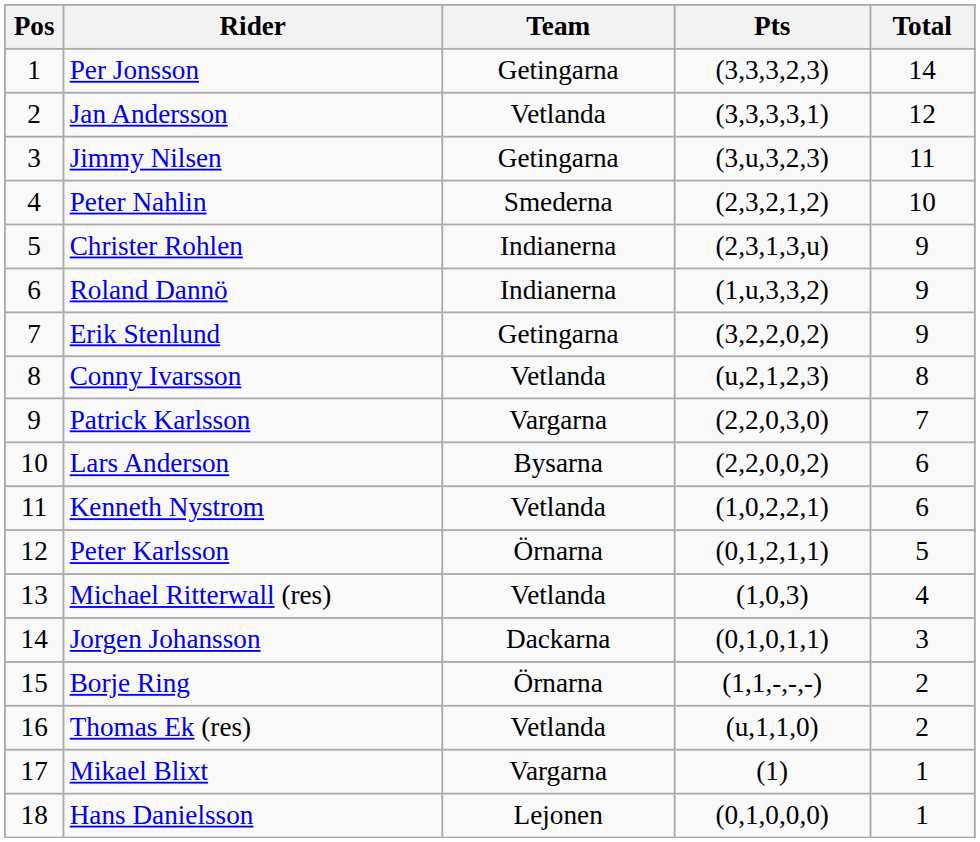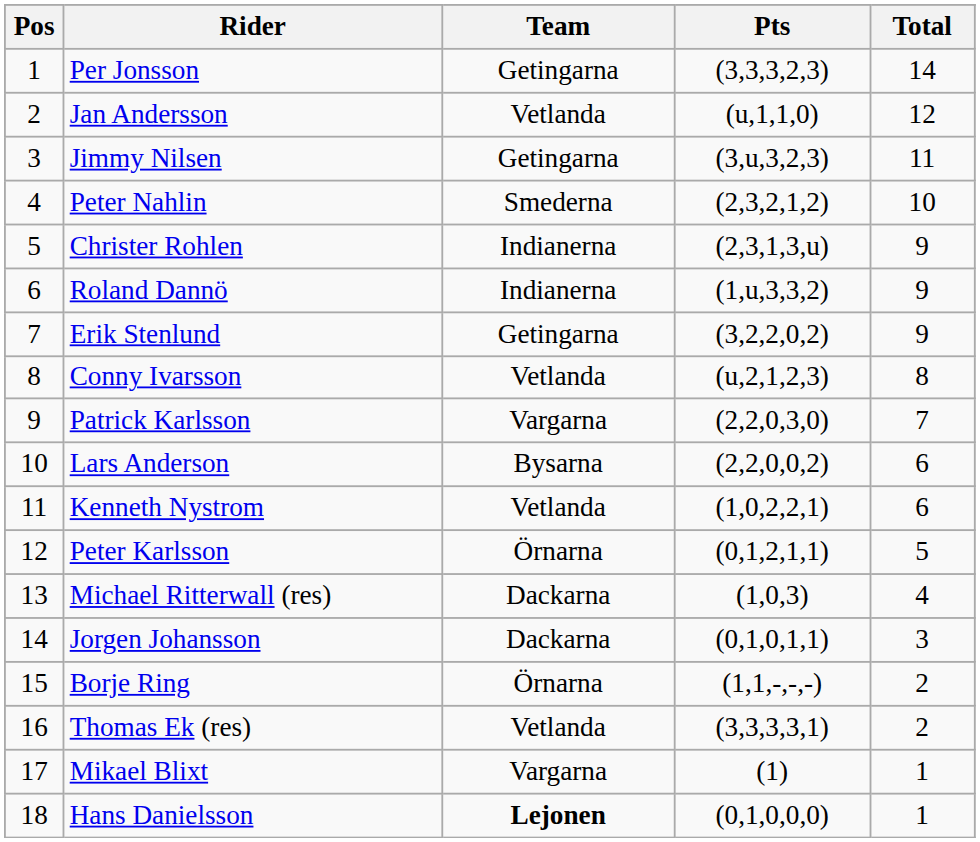Jan Andersson | Pts: (3,3,3,3,1) -> (u,1,1,0)
Michael Ritterwall (res) | Team: Vetlanda -> Dackarna
Thomas Ek (res) | Pts: (u,1,1,0) -> (3,3,3,3,1)
Hans Danielsson | Team: normal -> bold
